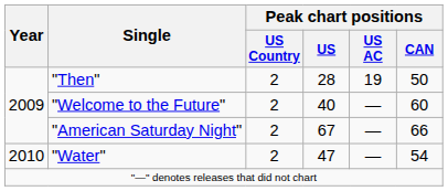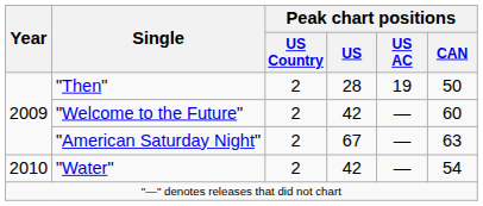"Welcome to the Future" | Peak chart positions / US: 40 -> 42
"American Saturday Night" | Peak chart positions / CAN: 66 -> 63
"Water" | Peak chart positions / US: 47 -> 42
